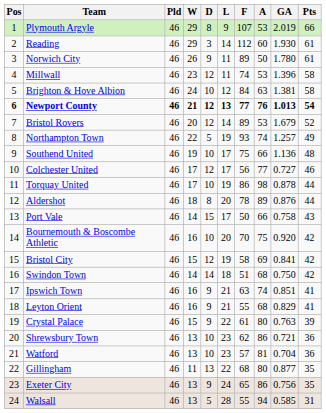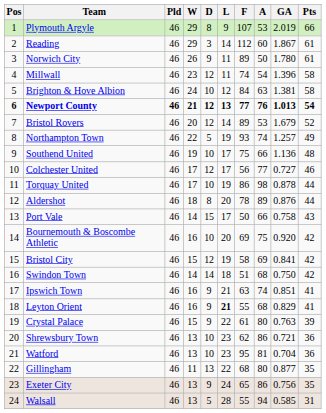Reading | GA: 1.930 -> 1.867
Millwall | A: 53 -> 54
Bournemouth & Boscombe Athletic | F: 70 -> 69
Leyton Orient | L: normal -> bold
Watford | F: 57 -> 95
